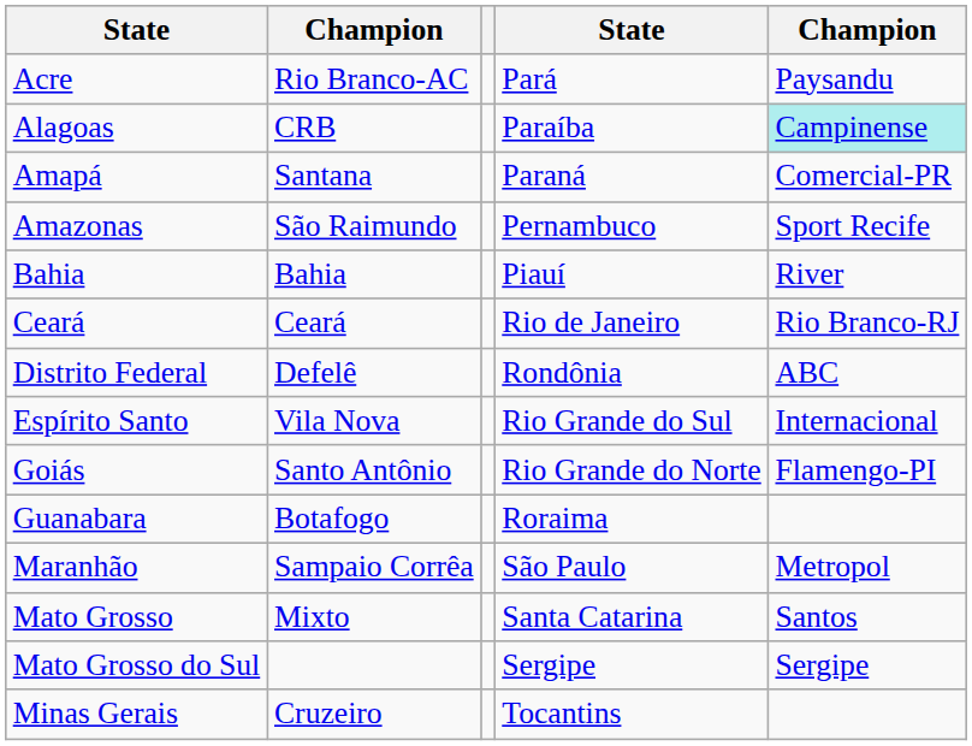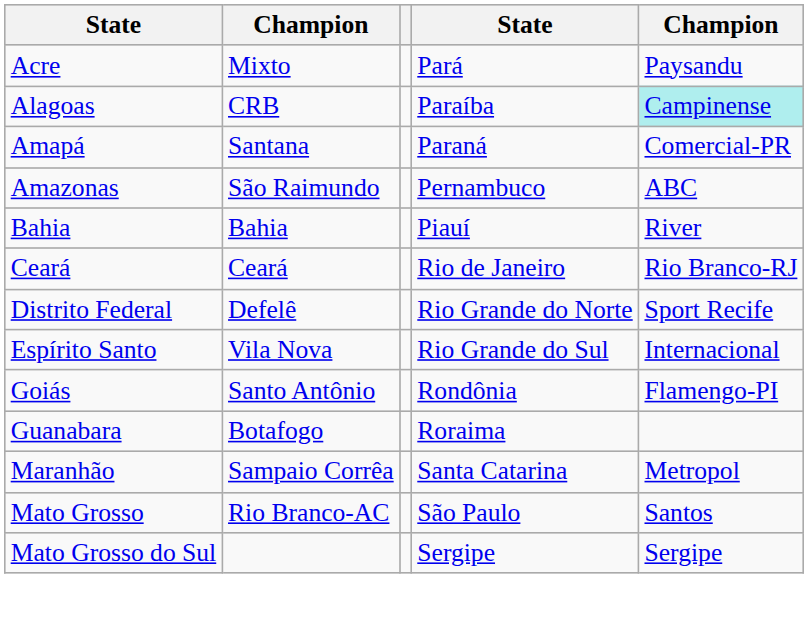Acre | column 2: Rio Branco-AC -> Mixto
Amazonas | column 5: Sport Recife -> ABC
Distrito Federal | column 4: Rondônia -> Rio Grande do Norte
Distrito Federal | column 5: ABC -> Sport Recife
Goiás | column 4: Rio Grande do Norte -> Rondônia
Maranhão | column 4: São Paulo -> Santa Catarina
Mato Grosso | column 2: Mixto -> Rio Branco-AC
Mato Grosso | column 4: Santa Catarina -> São Paulo
- row: Minas Gerais | Cruzeiro | Tocantins
